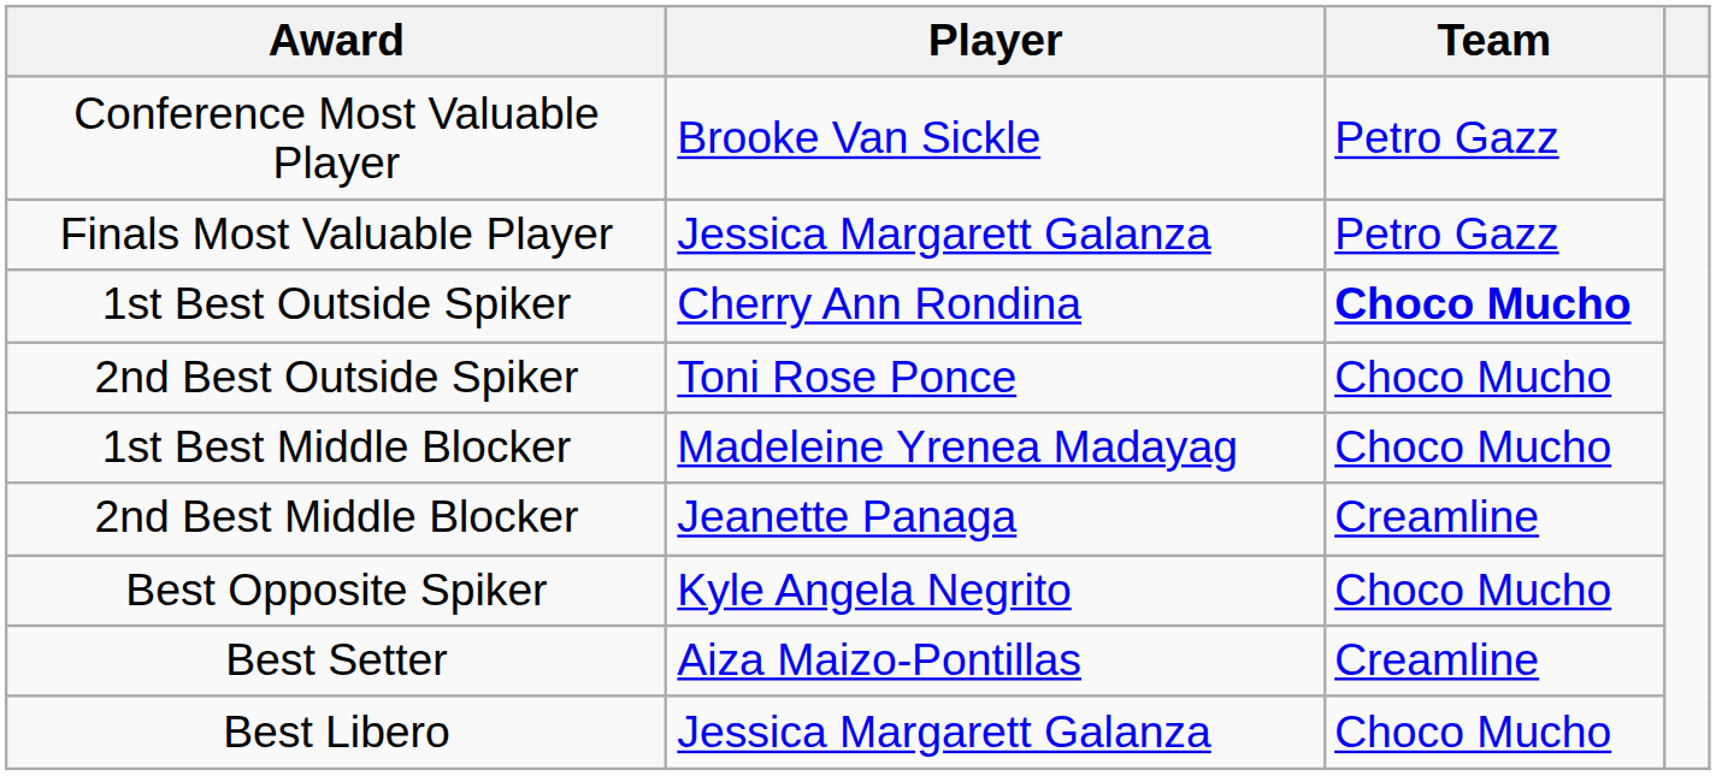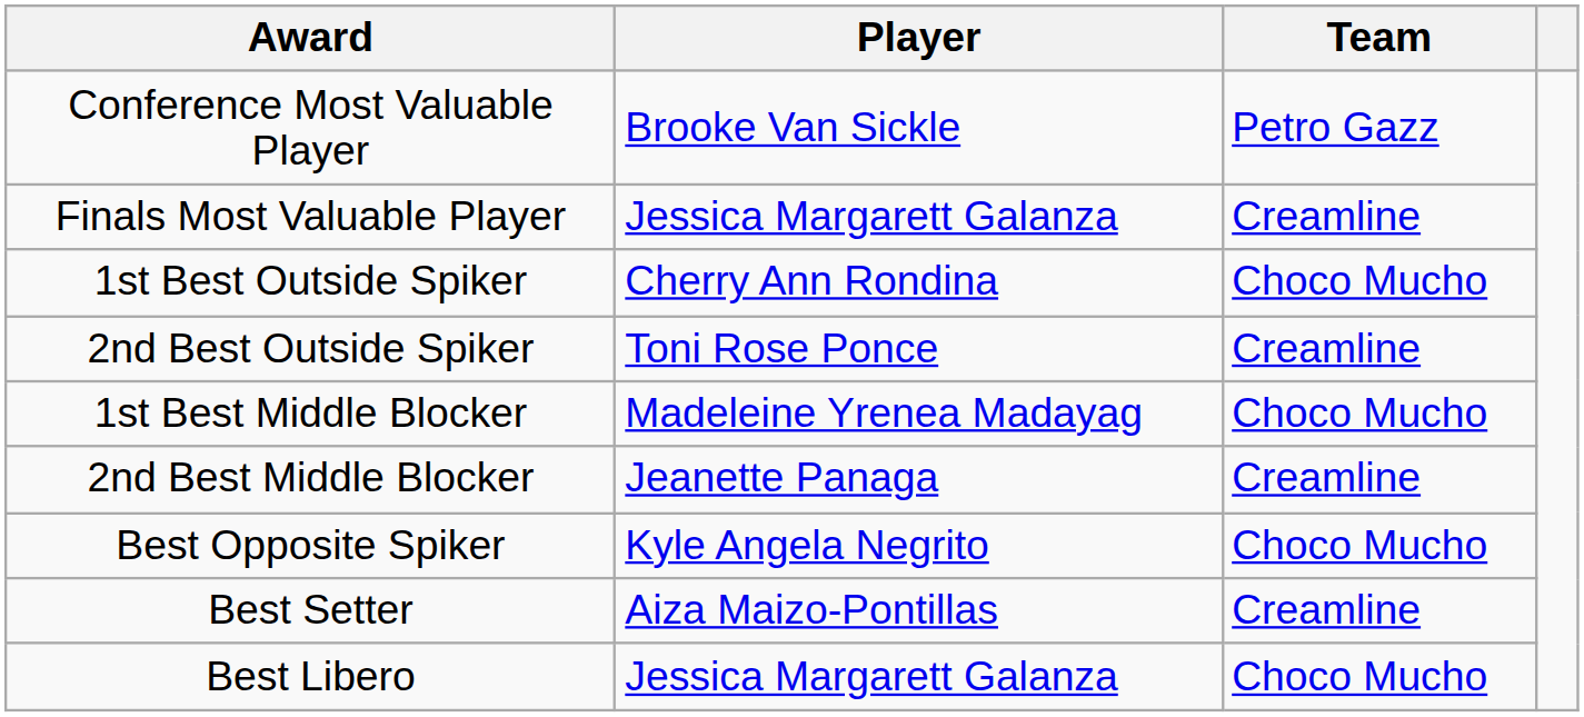Finals Most Valuable Player | Team: Petro Gazz -> Creamline
1st Best Outside Spiker | Team: bold -> normal
2nd Best Outside Spiker | Team: Choco Mucho -> Creamline
